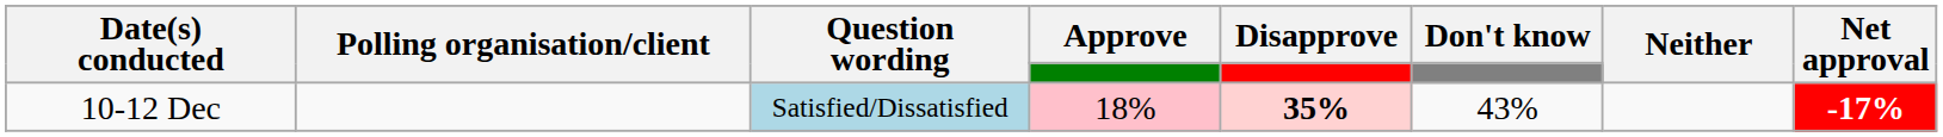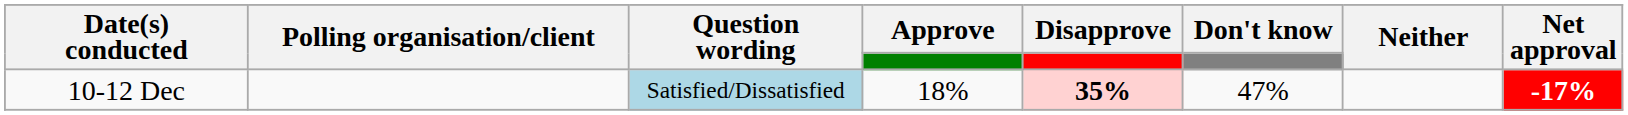10-12 Dec | Approve: pink background -> no background
10-12 Dec | Don't know: 43% -> 47%
